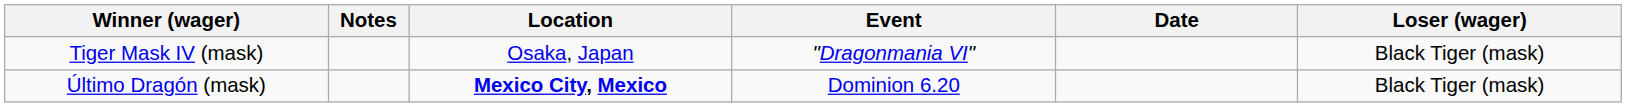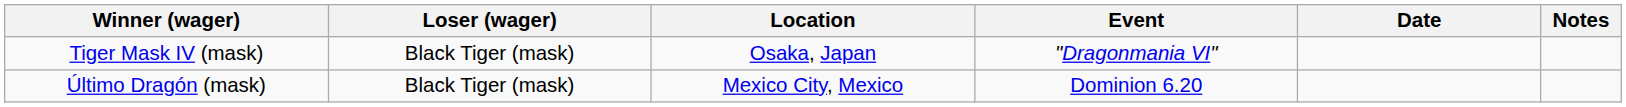columns swapped: Loser (wager) <-> Notes
Último Dragón (mask) | Location: bold -> normal
